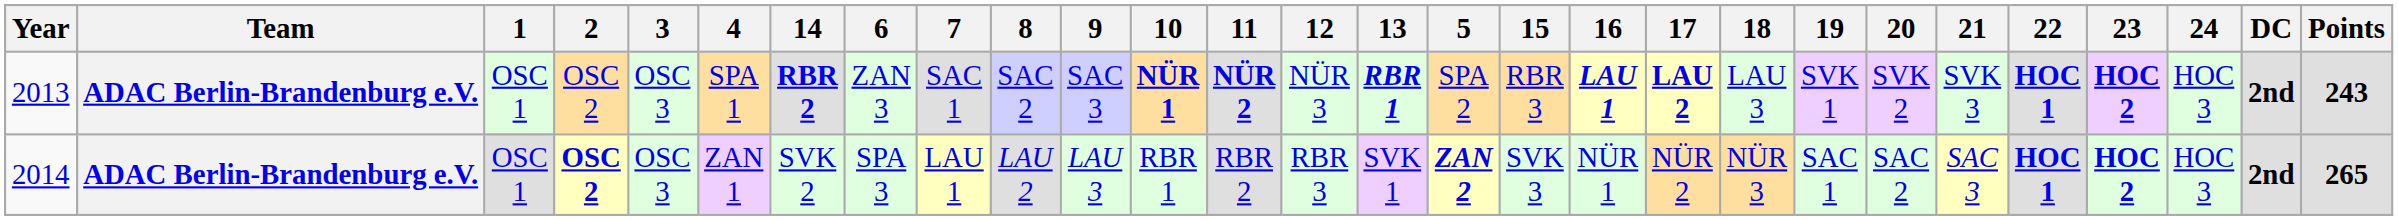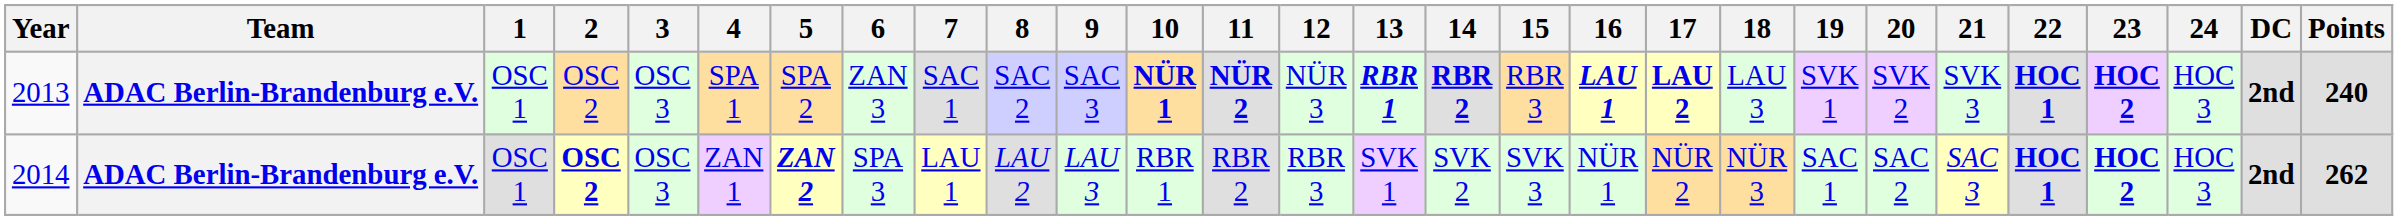columns swapped: 5 <-> 14
2013 | Points: 243 -> 240
2014 | Points: 265 -> 262
